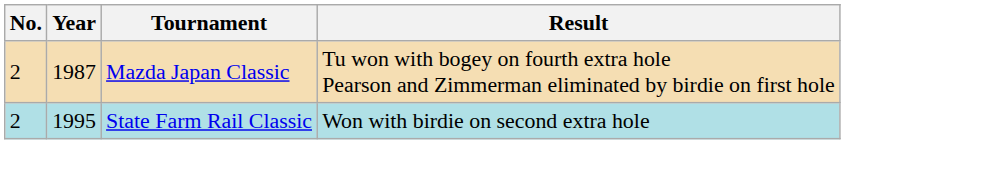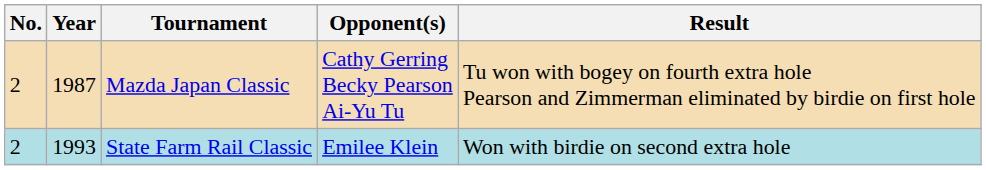+ column: Opponent(s) | Cathy Gerring Becky Pearson Ai-Yu Tu | Emilee Klein
State Farm Rail Classic | Year: 1995 -> 1993
